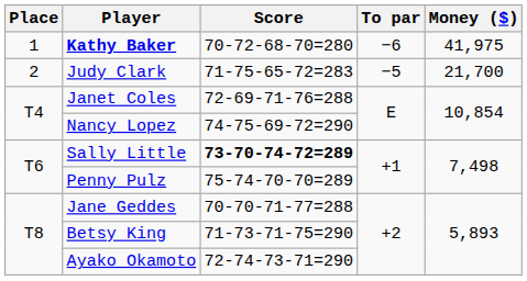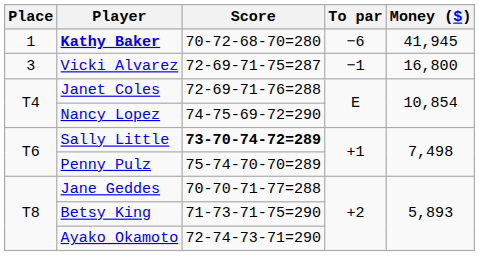Kathy Baker | Money ($): 41,975 -> 41,945
- row: 2 | Judy Clark | 71-75-65-72=283 | −5 | 21,700
+ row: 3 | Vicki Alvarez | 72-69-71-75=287 | −1 | 16,800
